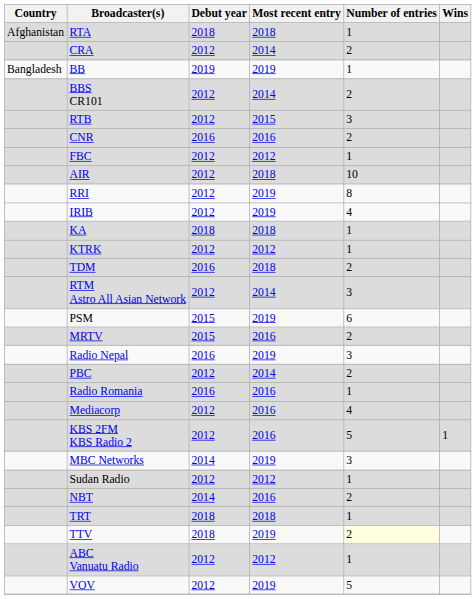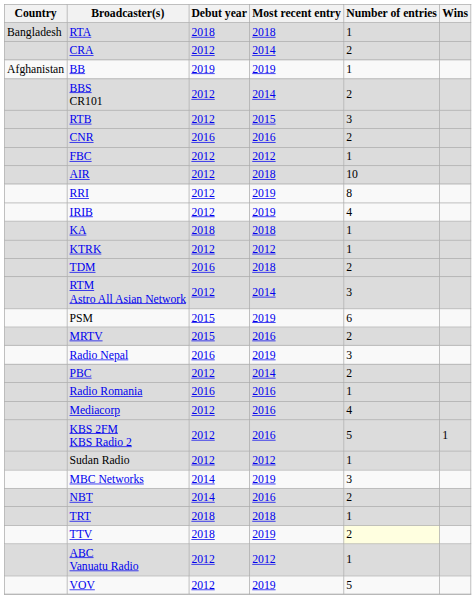RTA | Country: Afghanistan -> Bangladesh
BB | Country: Bangladesh -> Afghanistan
rows swapped: MBC Networks <-> Sudan Radio
